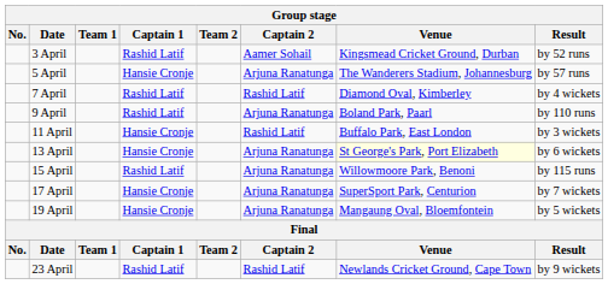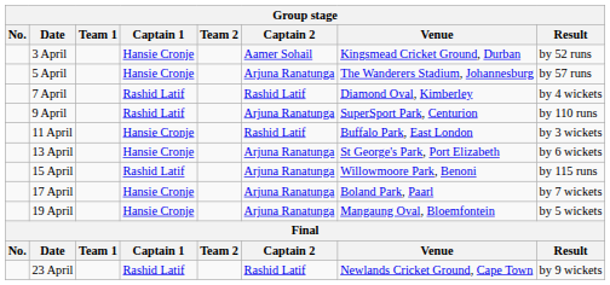3 April | Captain 1: Rashid Latif -> Hansie Cronje
9 April | Venue: Boland Park, Paarl -> SuperSport Park, Centurion
13 April | Venue: lightyellow background -> no background
17 April | Venue: SuperSport Park, Centurion -> Boland Park, Paarl
